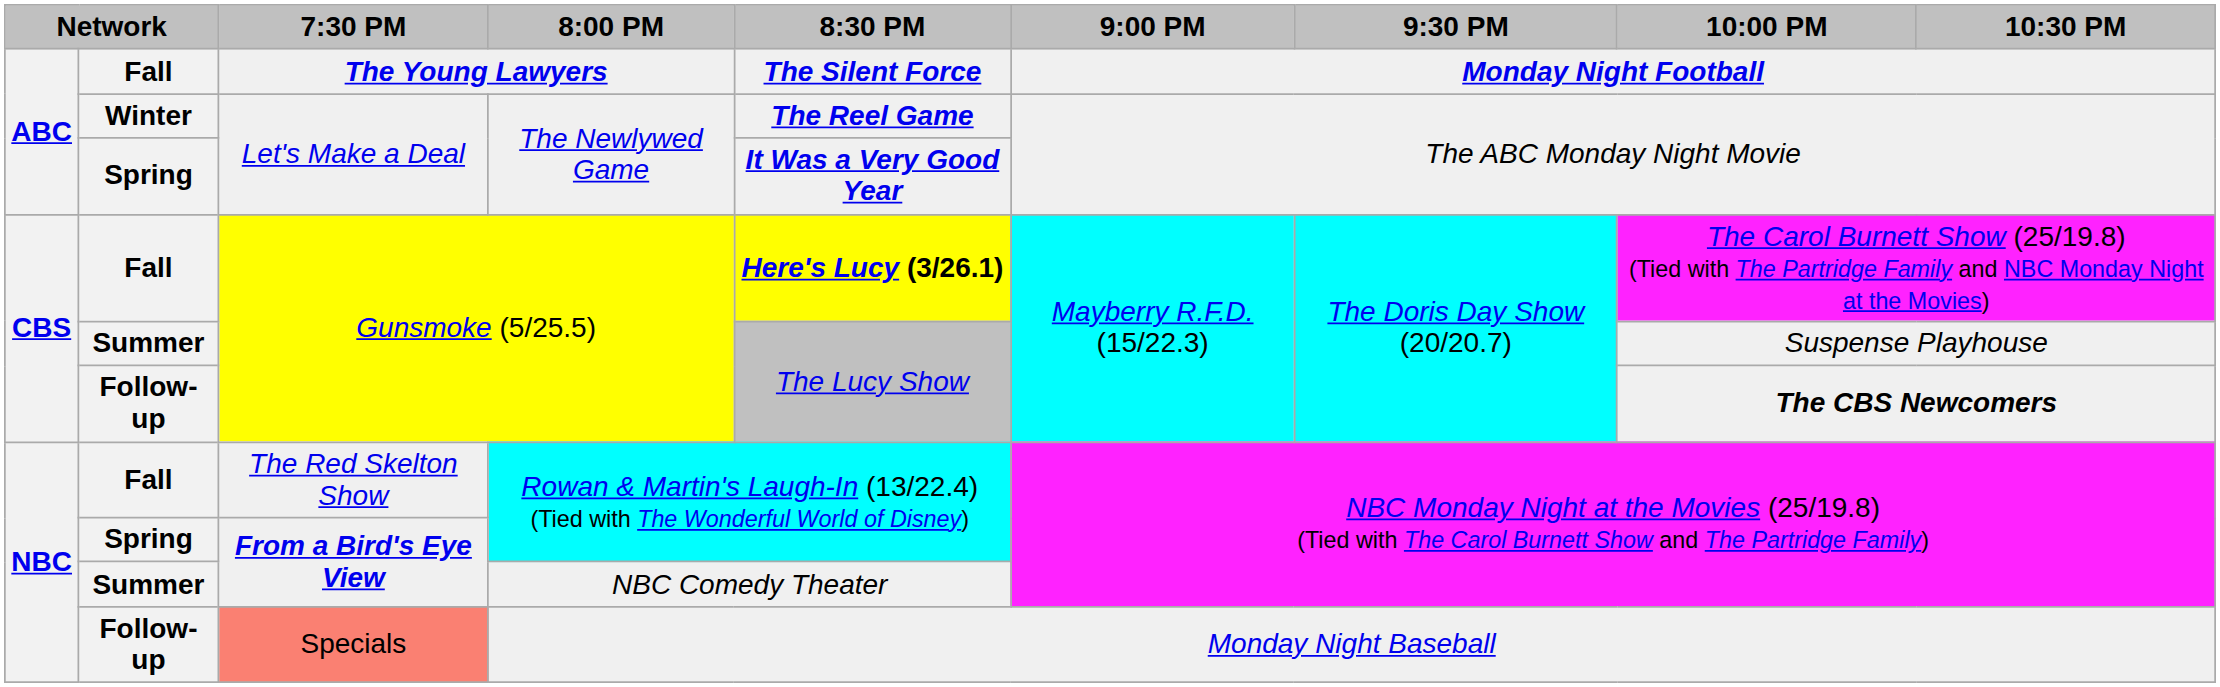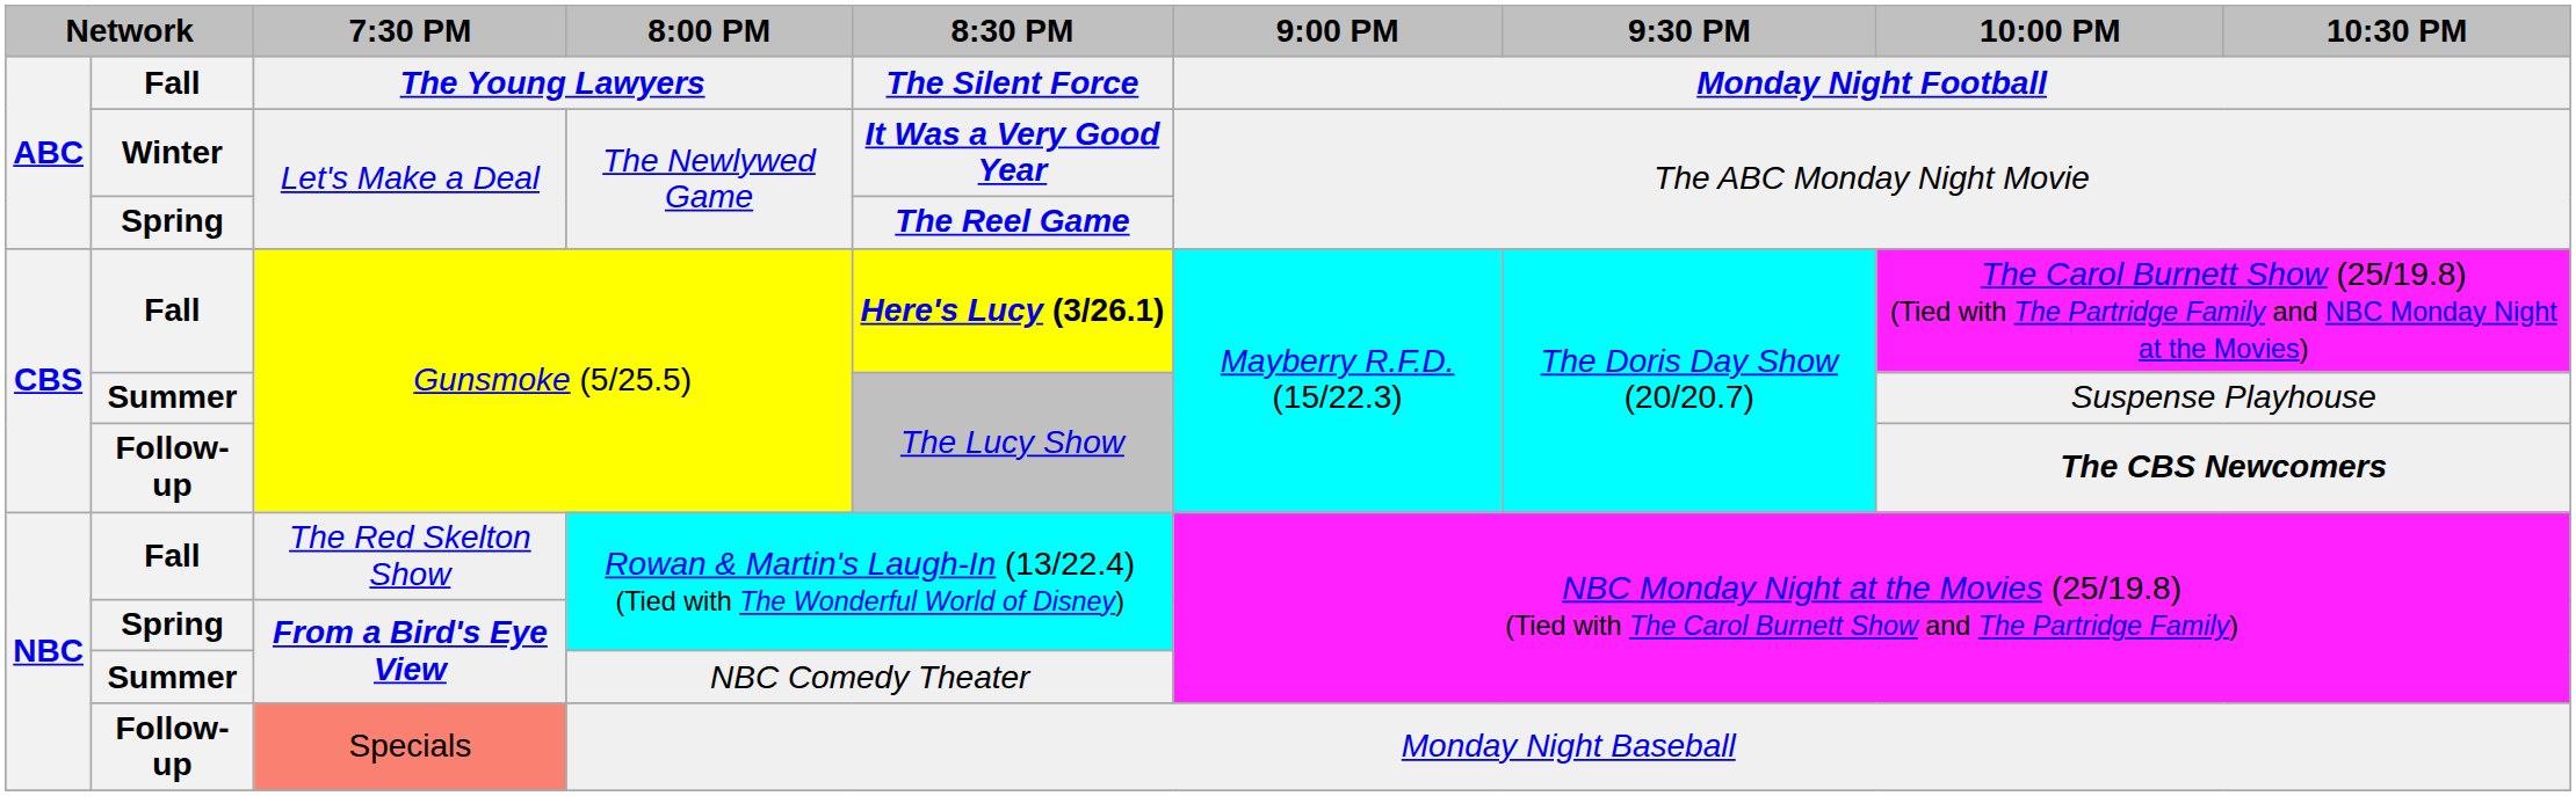Winter / Let's Make a Deal | 8:30 PM: The Reel Game -> It Was a Very Good Year
Spring / Let's Make a Deal | 8:30 PM: It Was a Very Good Year -> The Reel Game
